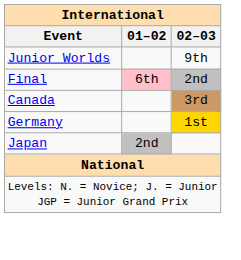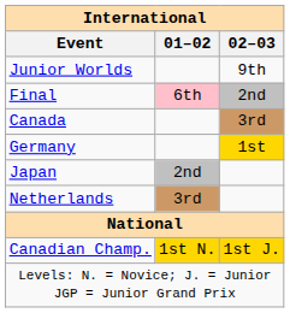+ row: Netherlands | 3rd
+ row: Canadian Champ. | 1st N. | 1st J.
